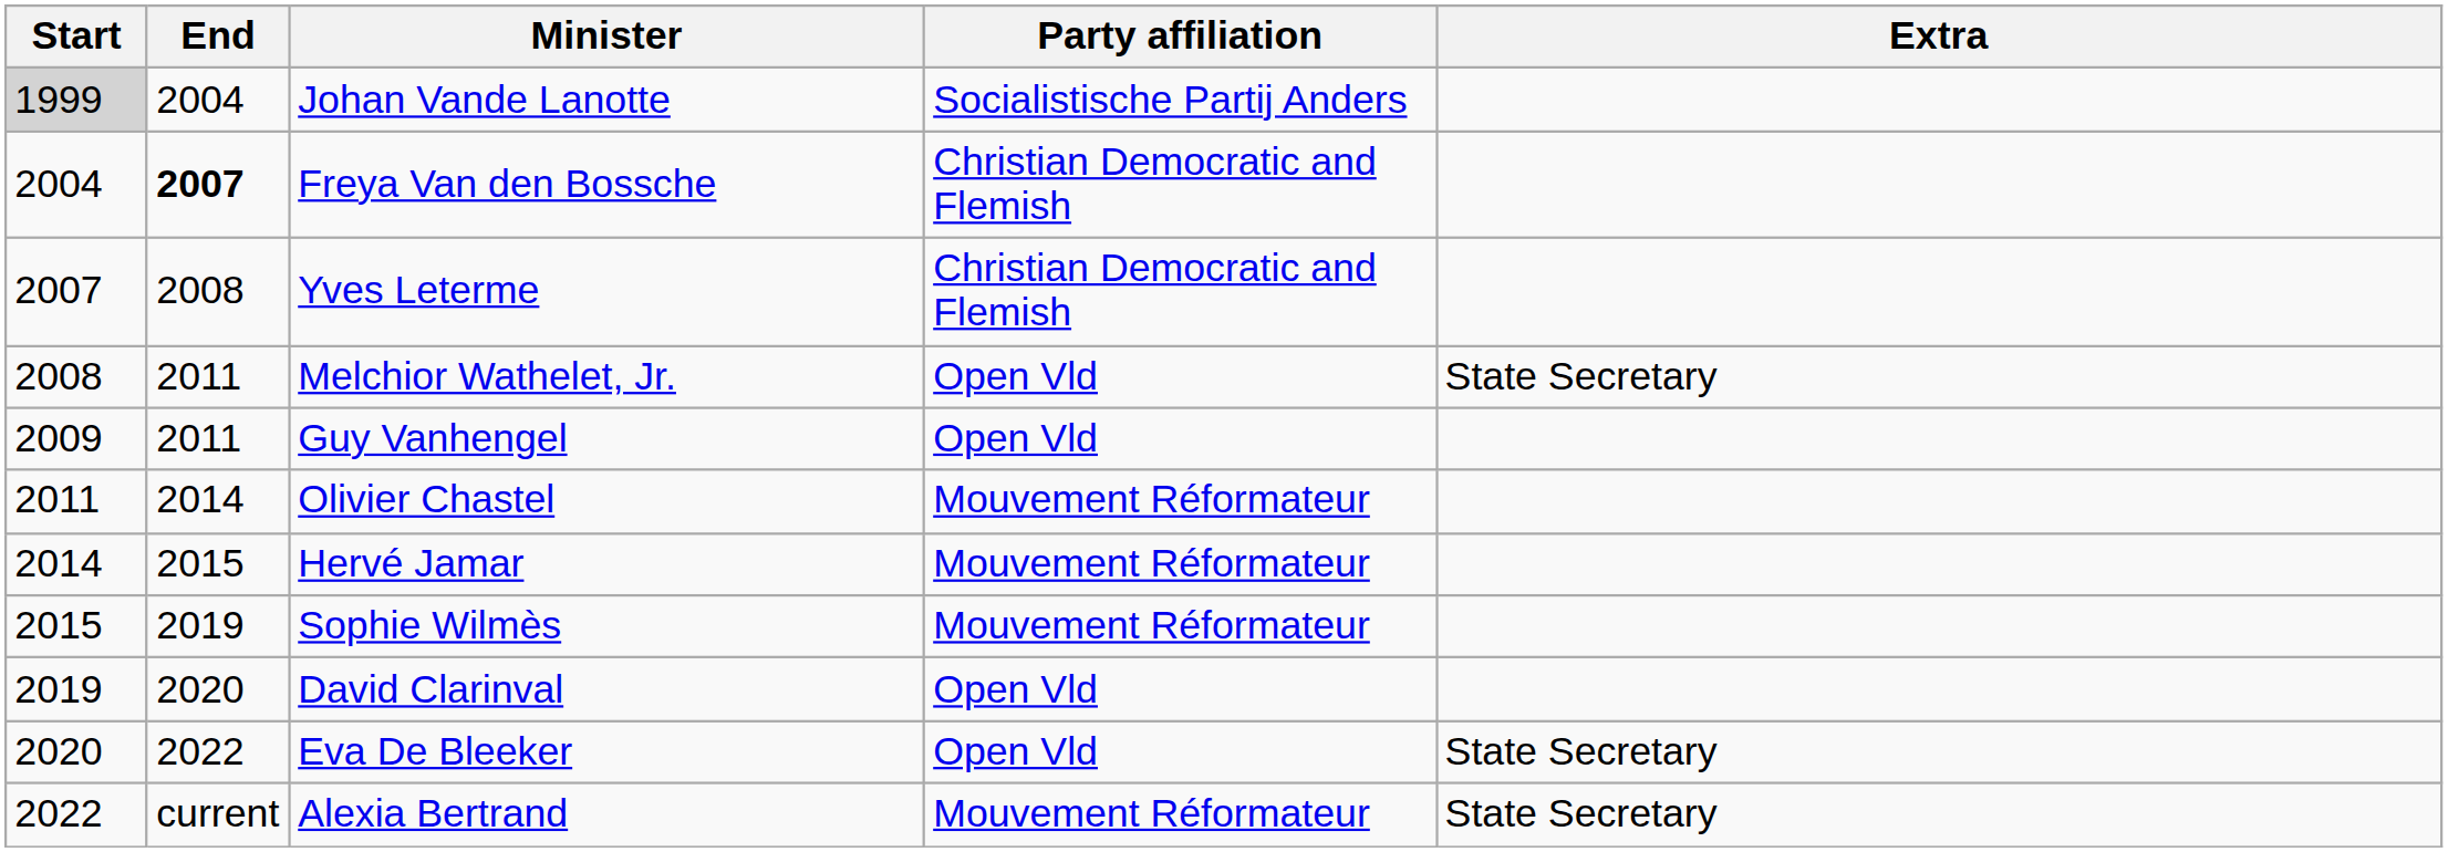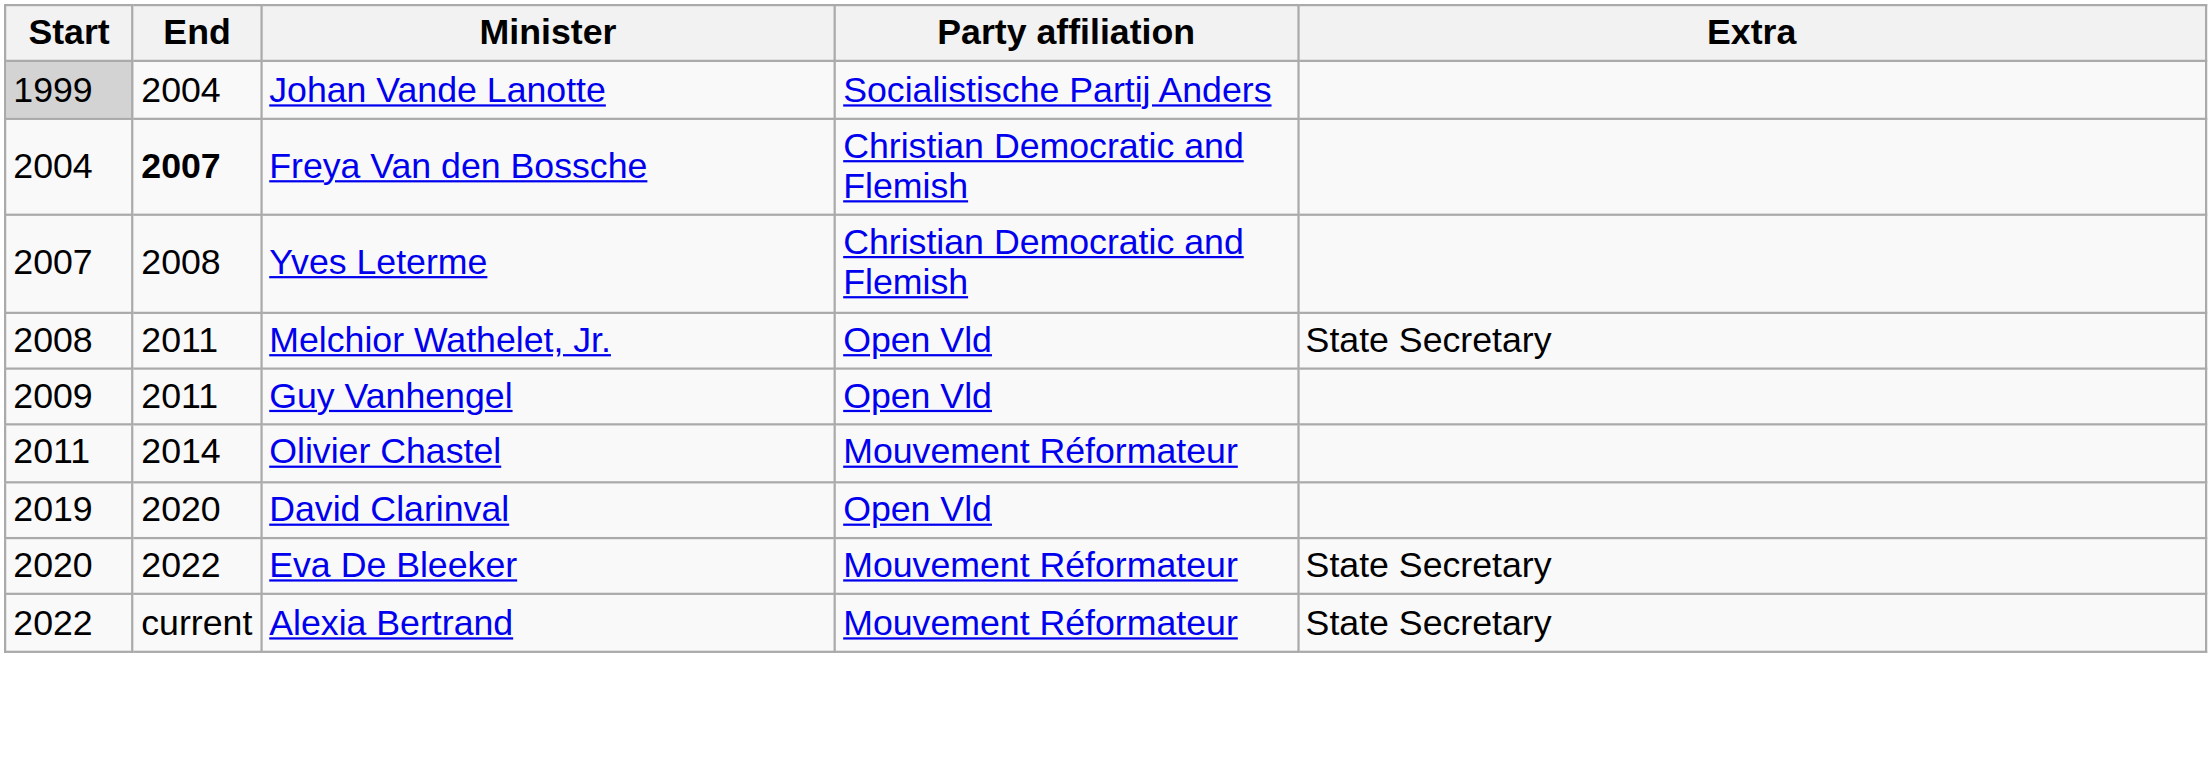- row: 2014 | 2015 | Hervé Jamar | Mouvement Réformateur
- row: 2015 | 2019 | Sophie Wilmès | Mouvement Réformateur
Eva De Bleeker | Party affiliation: Open Vld -> Mouvement Réformateur
